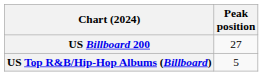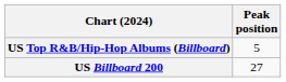rows swapped: US Billboard 200 <-> US Top R&B/Hip-Hop Albums (Billboard)
